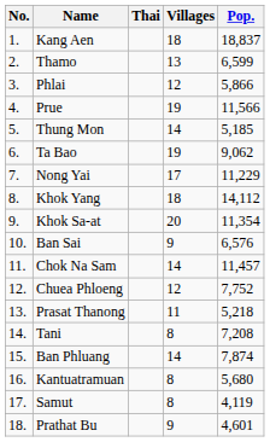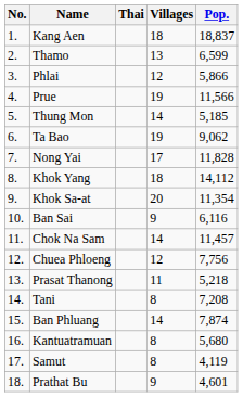Nong Yai | Pop.: 11,229 -> 11,828
Ban Sai | Pop.: 6,576 -> 6,116
Chuea Phloeng | Pop.: 7,752 -> 7,756
